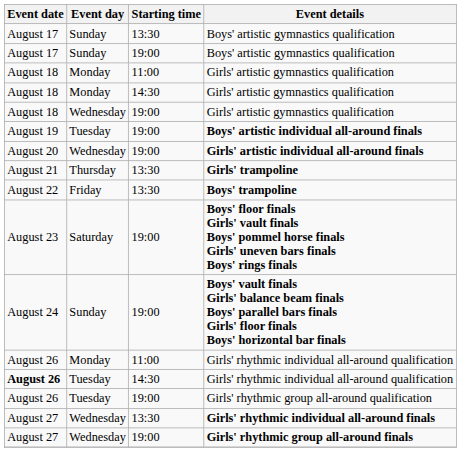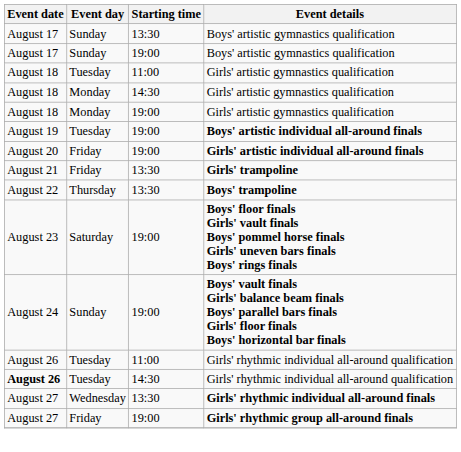11:00 / Girls' artistic gymnastics qualification | Event day: Monday -> Tuesday
19:00 / Girls' artistic gymnastics qualification | Event day: Wednesday -> Monday
Girls' artistic individual all-around finals | Event day: Wednesday -> Friday
Girls' trampoline | Event day: Thursday -> Friday
Boys' trampoline | Event day: Friday -> Thursday
11:00 / Girls' rhythmic individual all-around qualification | Event day: Monday -> Tuesday
- row: August 26 | Tuesday | 19:00 | Girls' rhythmic group all-around qualification
Girls' rhythmic group all-around finals | Event day: Wednesday -> Friday
